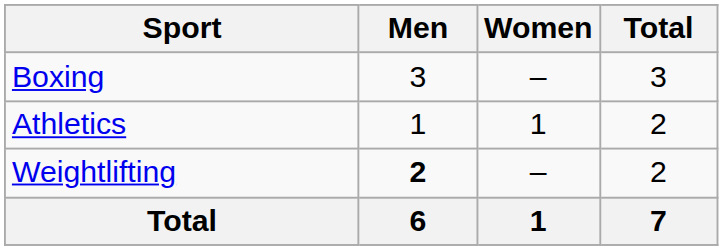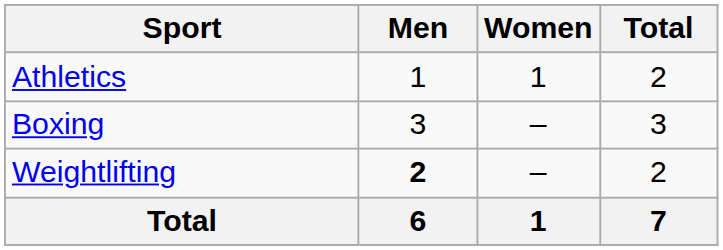rows swapped: Athletics <-> Boxing
